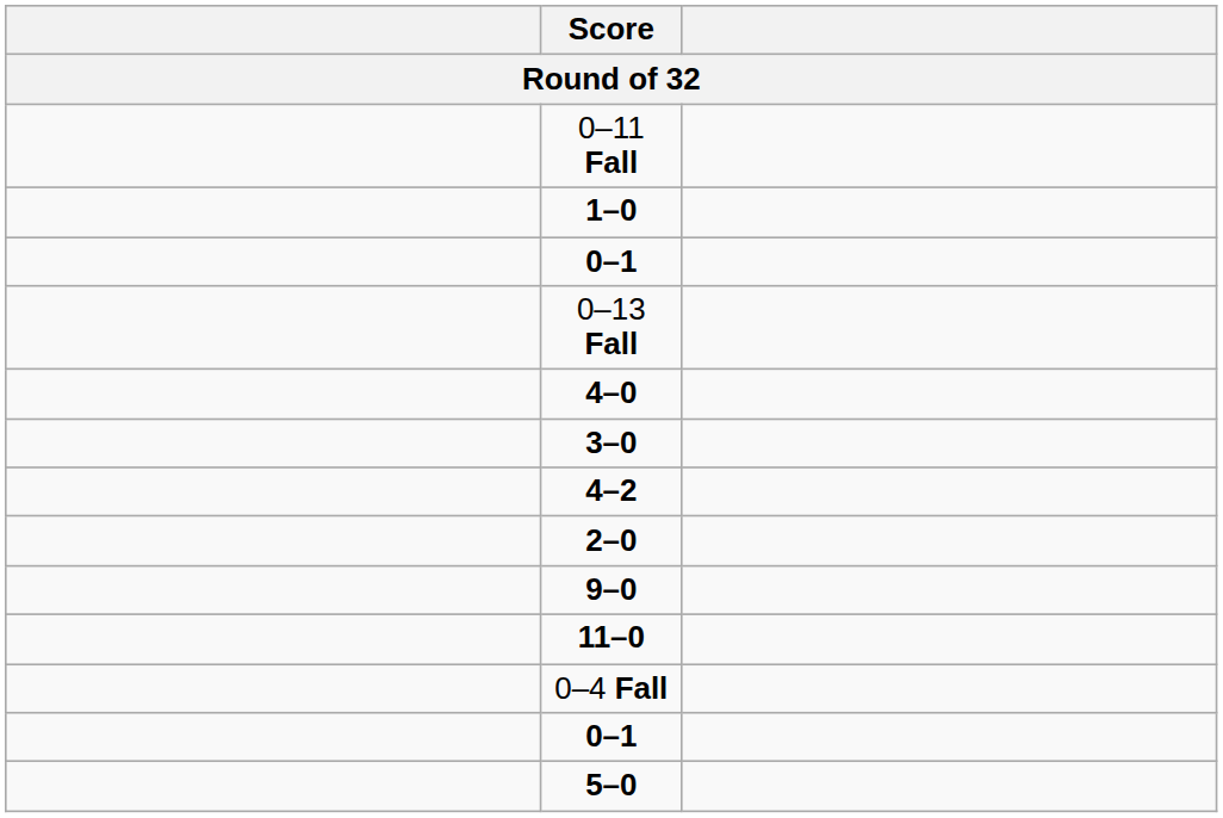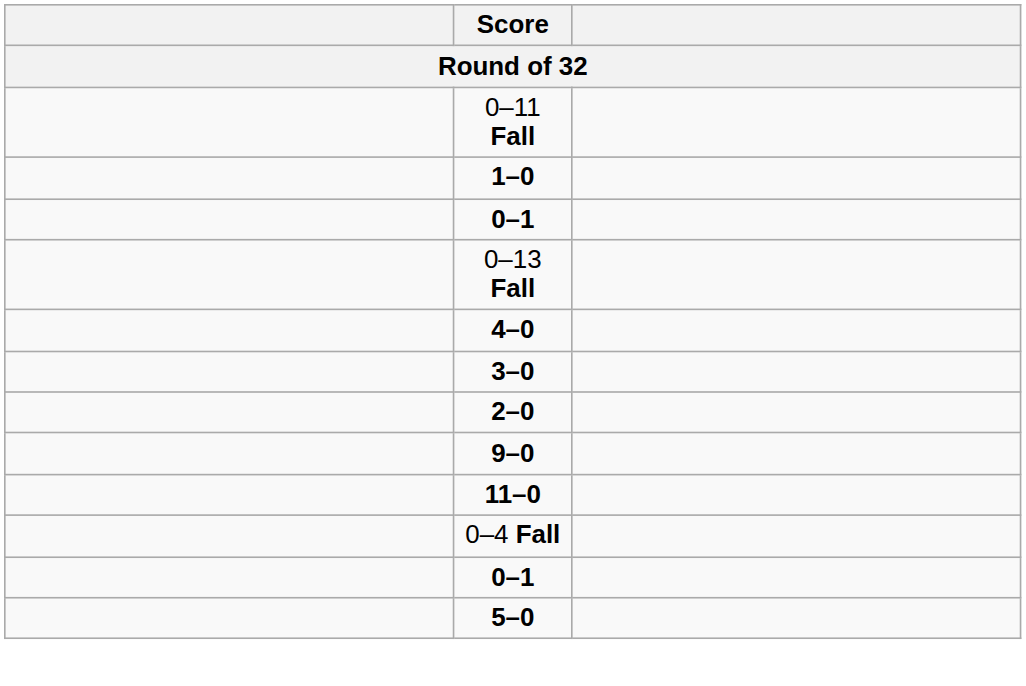- row: 4–2
